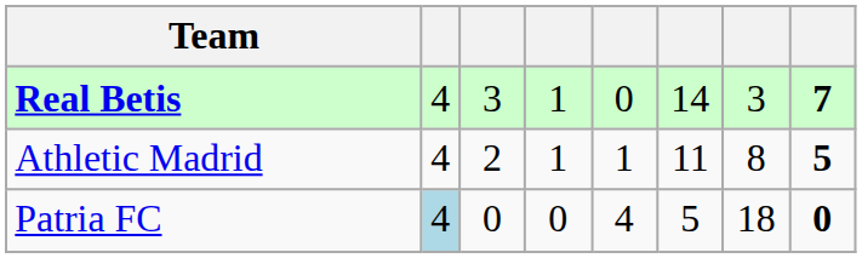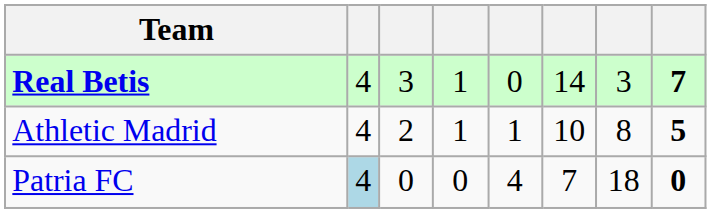Athletic Madrid | column 6: 11 -> 10
Patria FC | column 6: 5 -> 7
